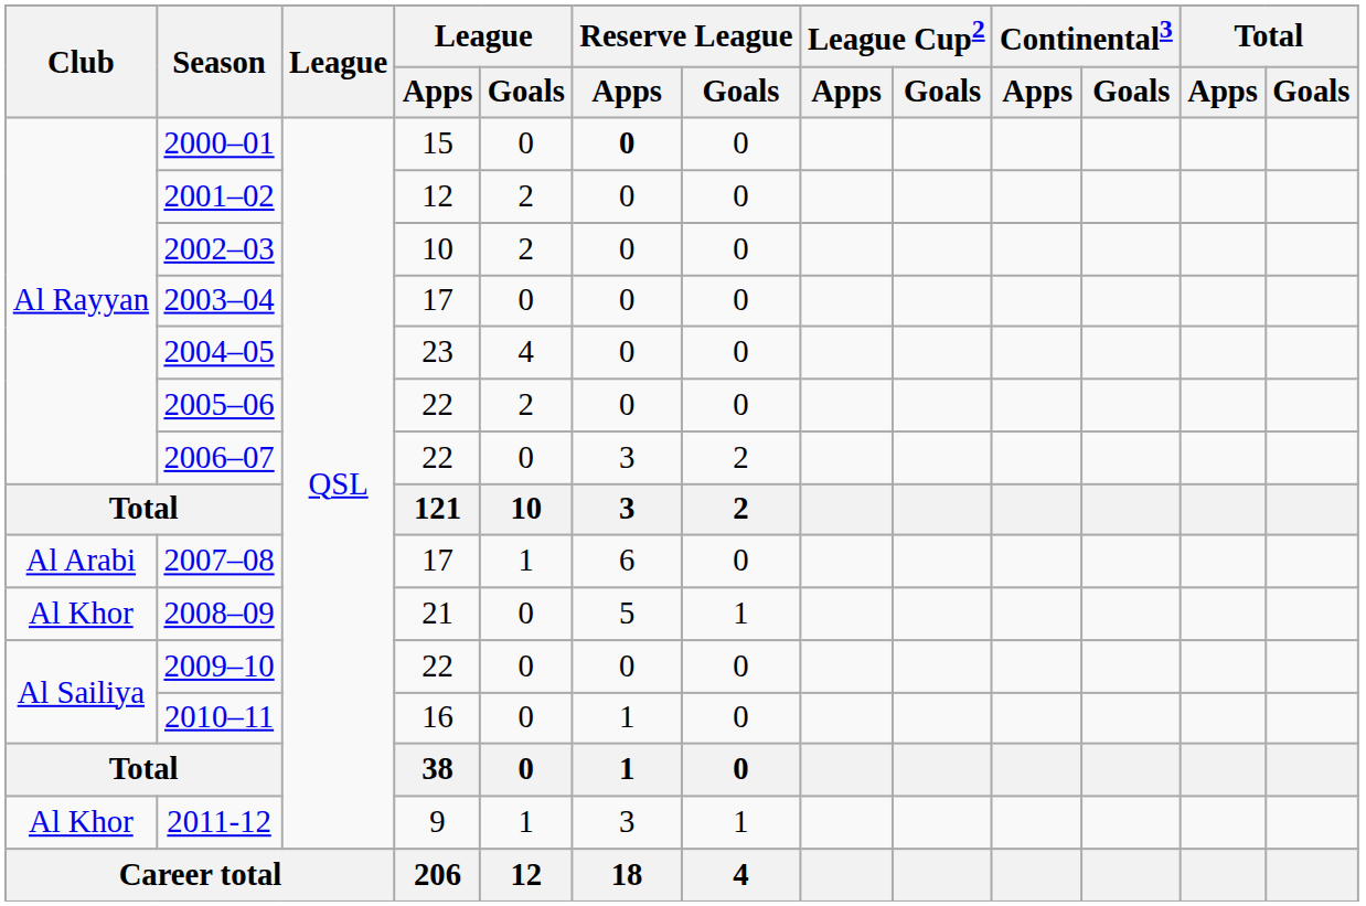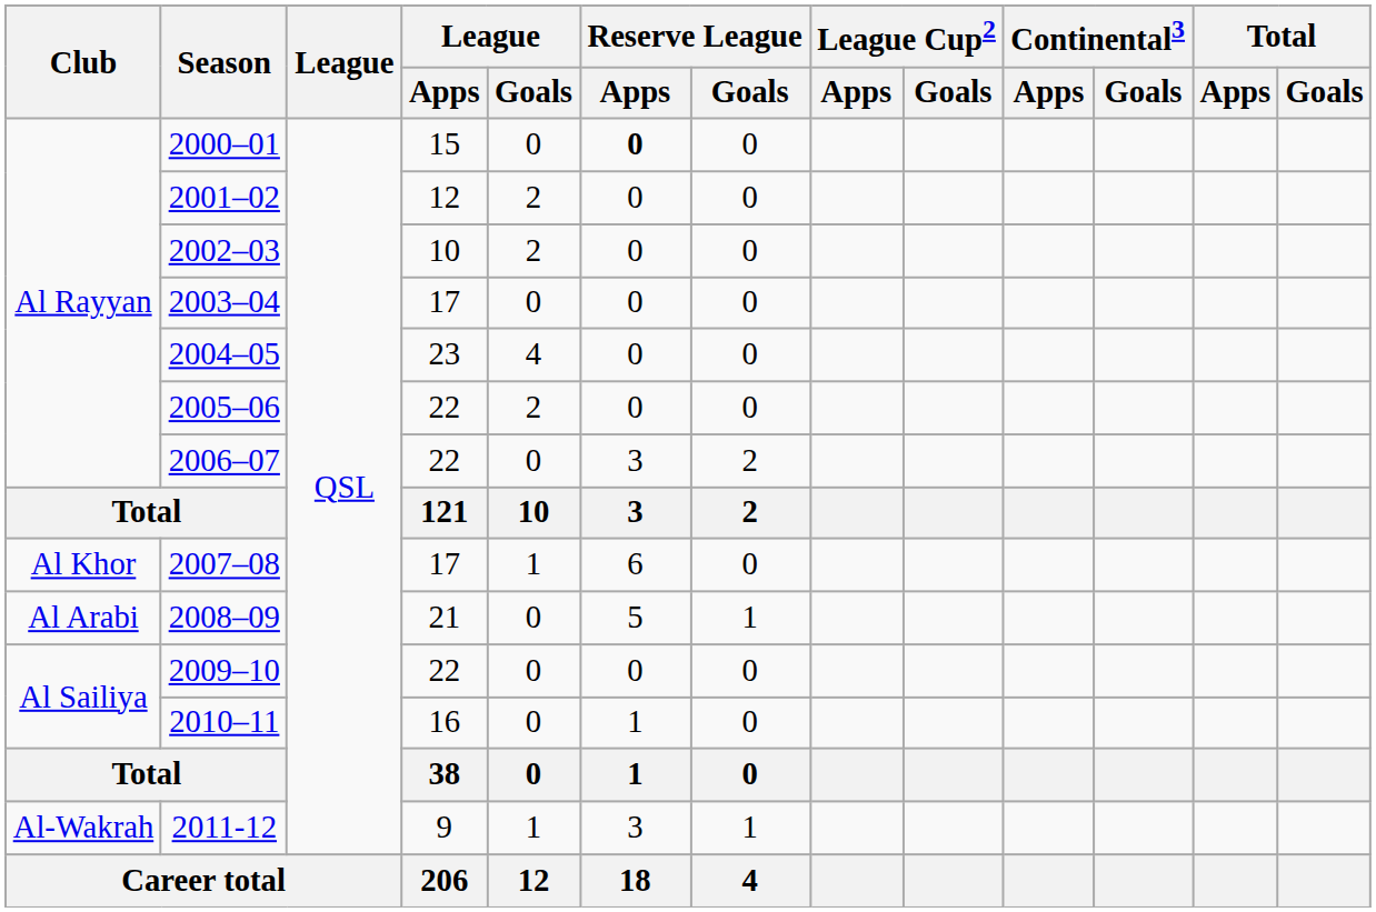2007–08 | Club: Al Arabi -> Al Khor
2008–09 | Club: Al Khor -> Al Arabi
2011-12 | Club: Al Khor -> Al-Wakrah
